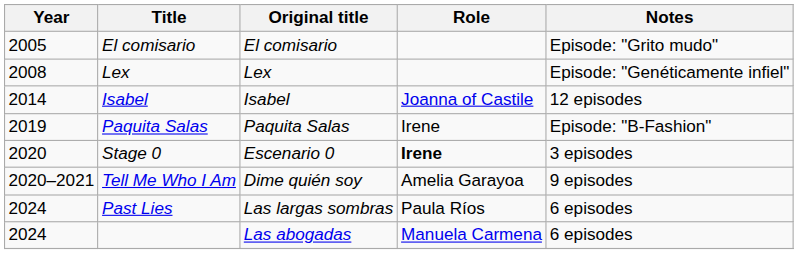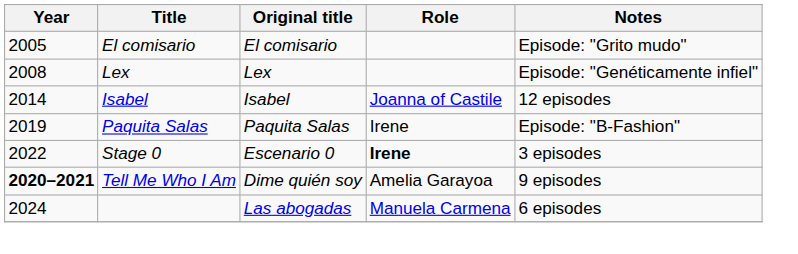Stage 0 | Year: 2020 -> 2022
Tell Me Who I Am | Year: normal -> bold
- row: 2024 | Past Lies | Las largas sombras | Paula Ríos | 6 episodes
